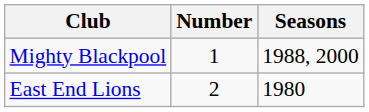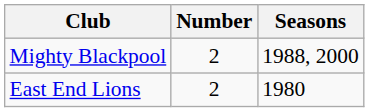Mighty Blackpool | Number: 1 -> 2
